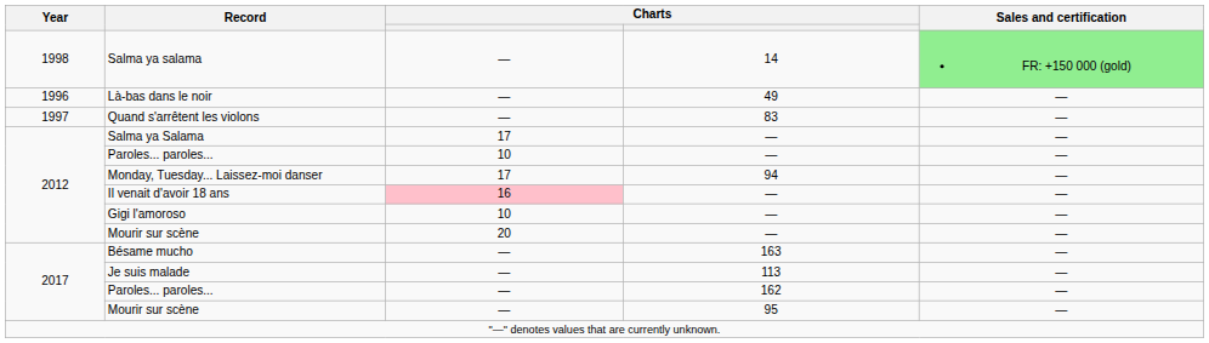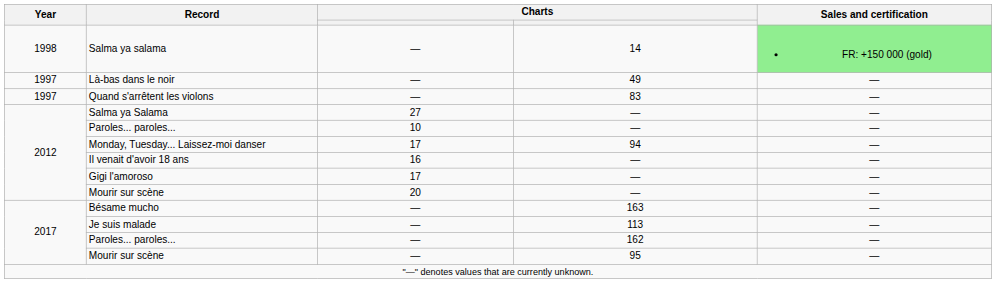Là-bas dans le noir | Year: 1996 -> 1997
Salma ya Salama | column 3: 17 -> 27
Il venait d'avoir 18 ans | column 3: pink background -> no background
Gigi l'amoroso | column 3: 10 -> 17
